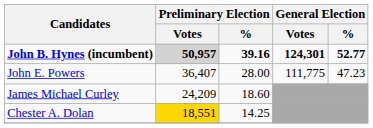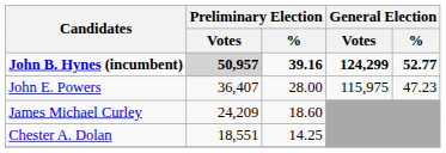John B. Hynes (incumbent) | General Election / Votes: 124,301 -> 124,299
John E. Powers | General Election / Votes: 111,775 -> 115,975
Chester A. Dolan | Preliminary Election / Votes: gold background -> no background
